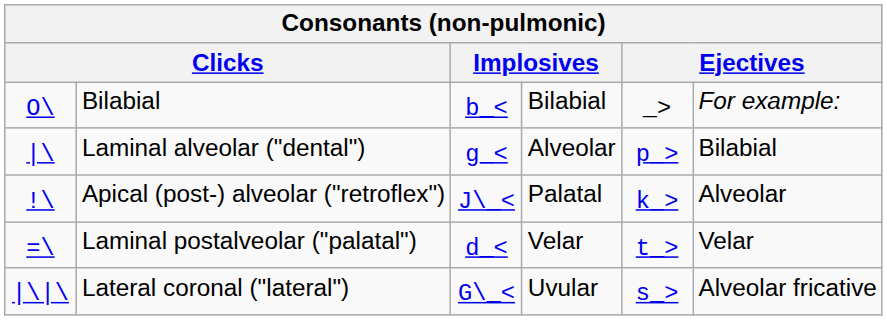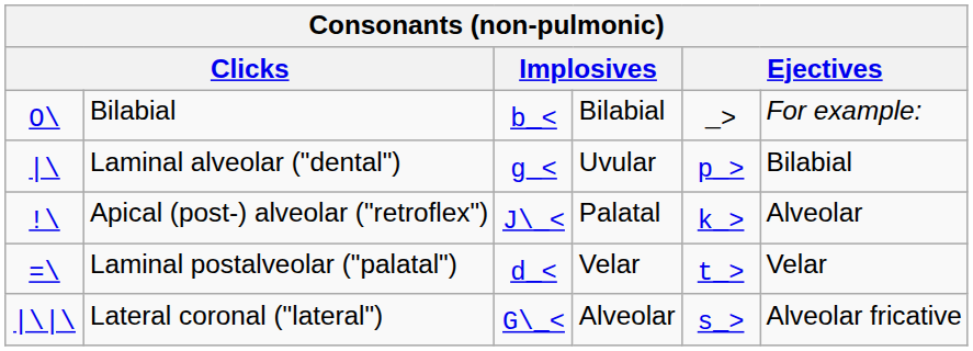Laminal alveolar ("dental") | column 4: Alveolar -> Uvular
Lateral coronal ("lateral") | column 4: Uvular -> Alveolar
